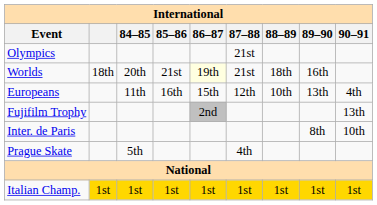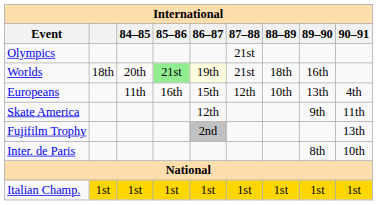Worlds | 85–86: no background -> lightgreen background
+ row: Skate America | 12th | 9th | 11th
- row: Prague Skate | 5th | 4th
